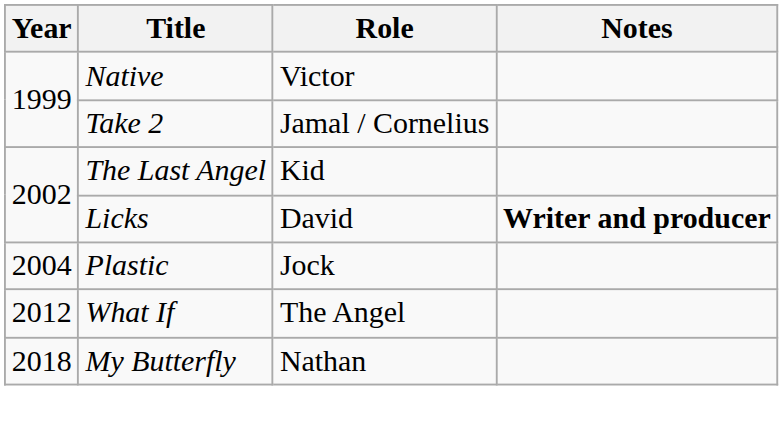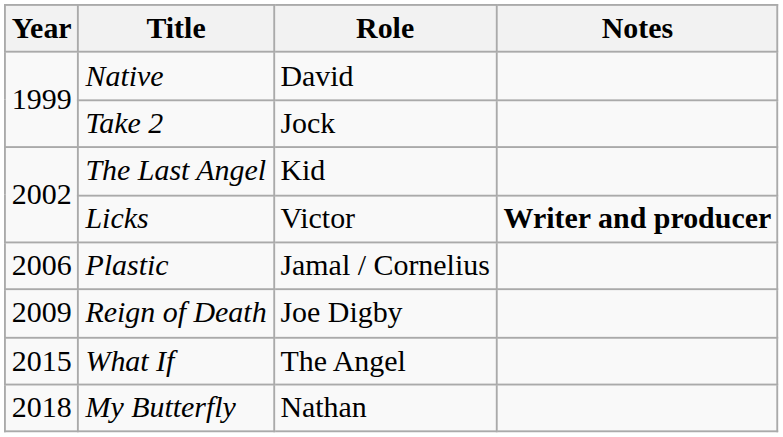Native | Role: Victor -> David
Take 2 | Role: Jamal / Cornelius -> Jock
Licks | Role: David -> Victor
Plastic | Year: 2004 -> 2006
Plastic | Role: Jock -> Jamal / Cornelius
+ row: 2009 | Reign of Death | Joe Digby
What If | Year: 2012 -> 2015
